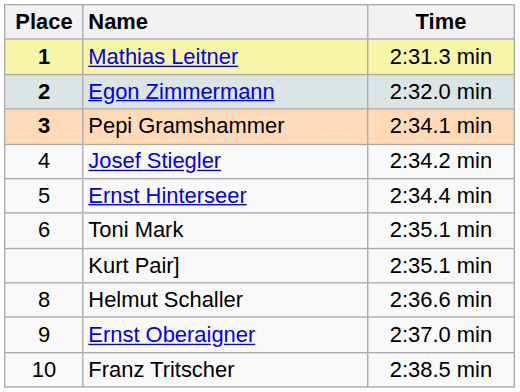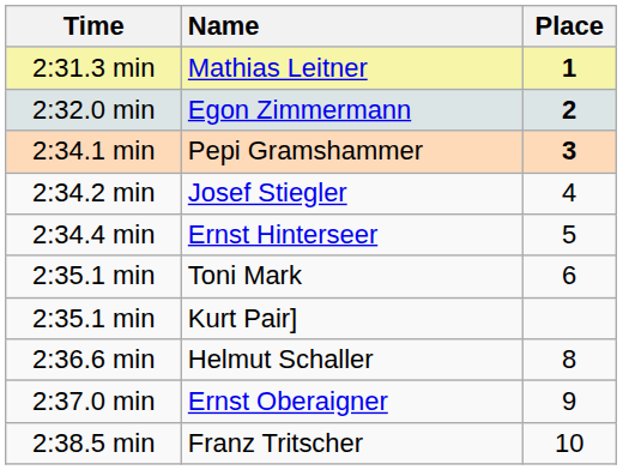columns swapped: Place <-> Time
